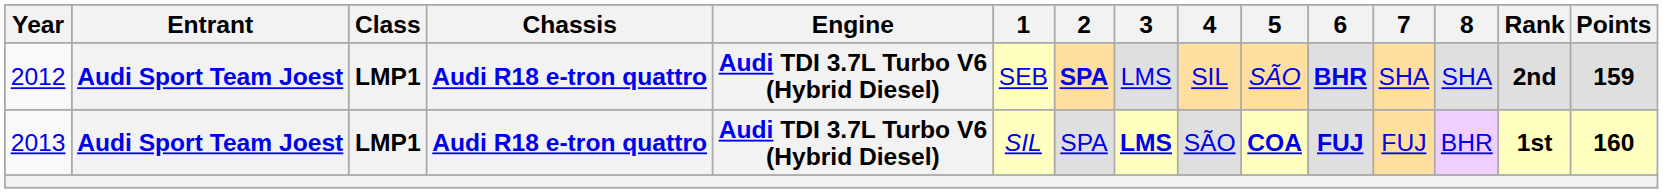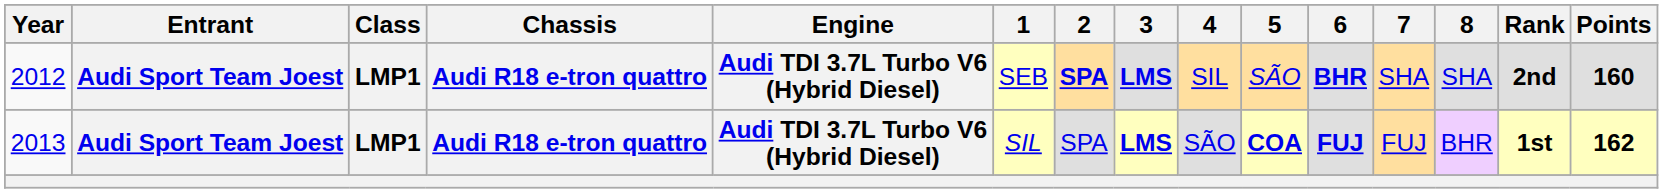2012 | 3: normal -> bold
2012 | Points: 159 -> 160
2013 | Points: 160 -> 162
